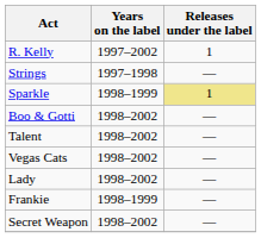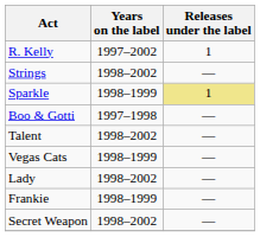Strings | Years on the label: 1997–1998 -> 1998–2002
Boo & Gotti | Years on the label: 1998–2002 -> 1997–1998
Vegas Cats | Years on the label: 1998–2002 -> 1998–1999
